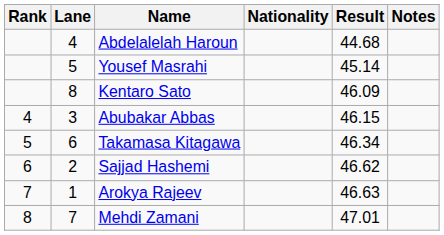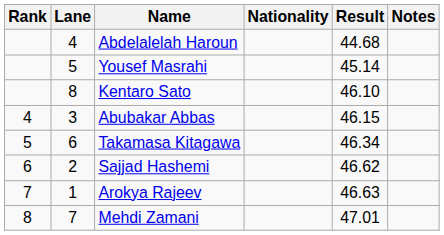Kentaro Sato | Result: 46.09 -> 46.10
